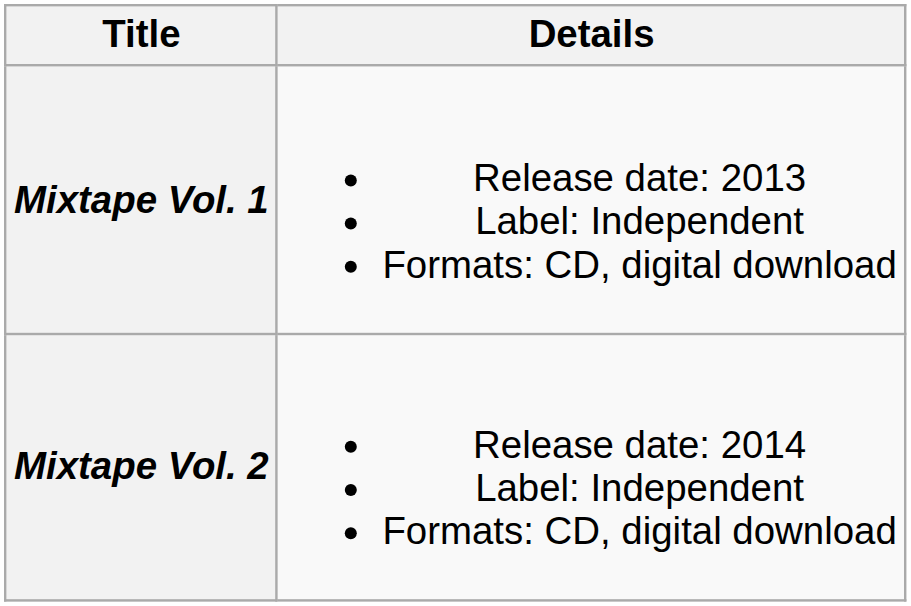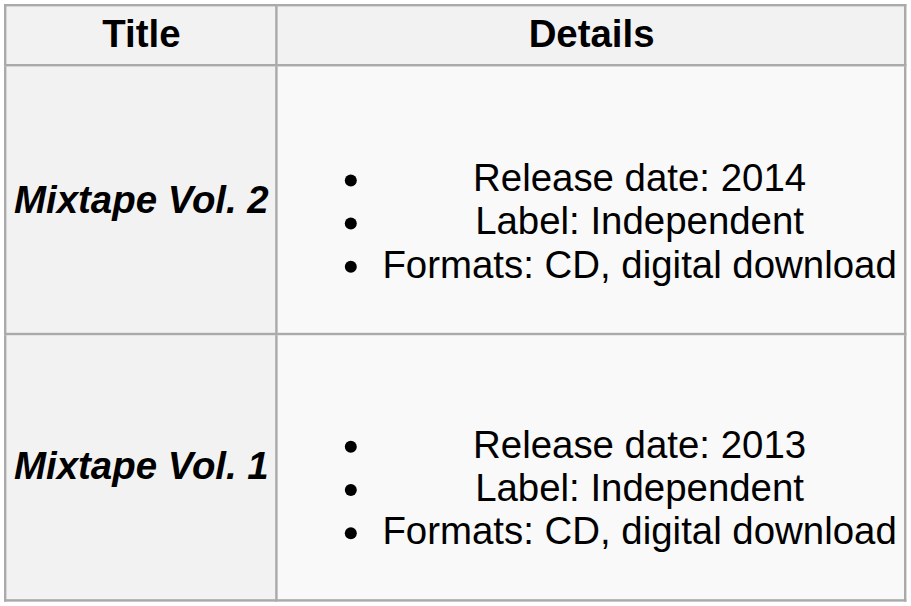rows swapped: Mixtape Vol. 1 <-> Mixtape Vol. 2
